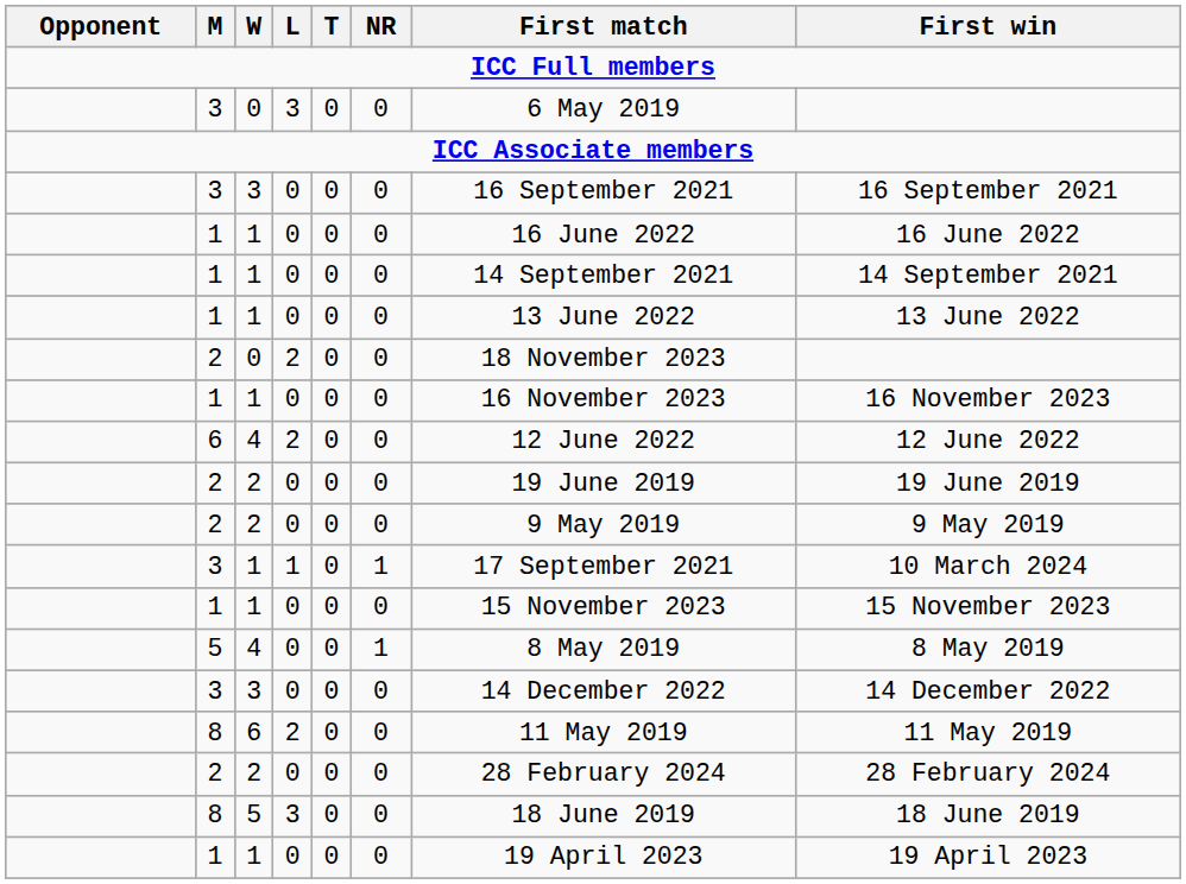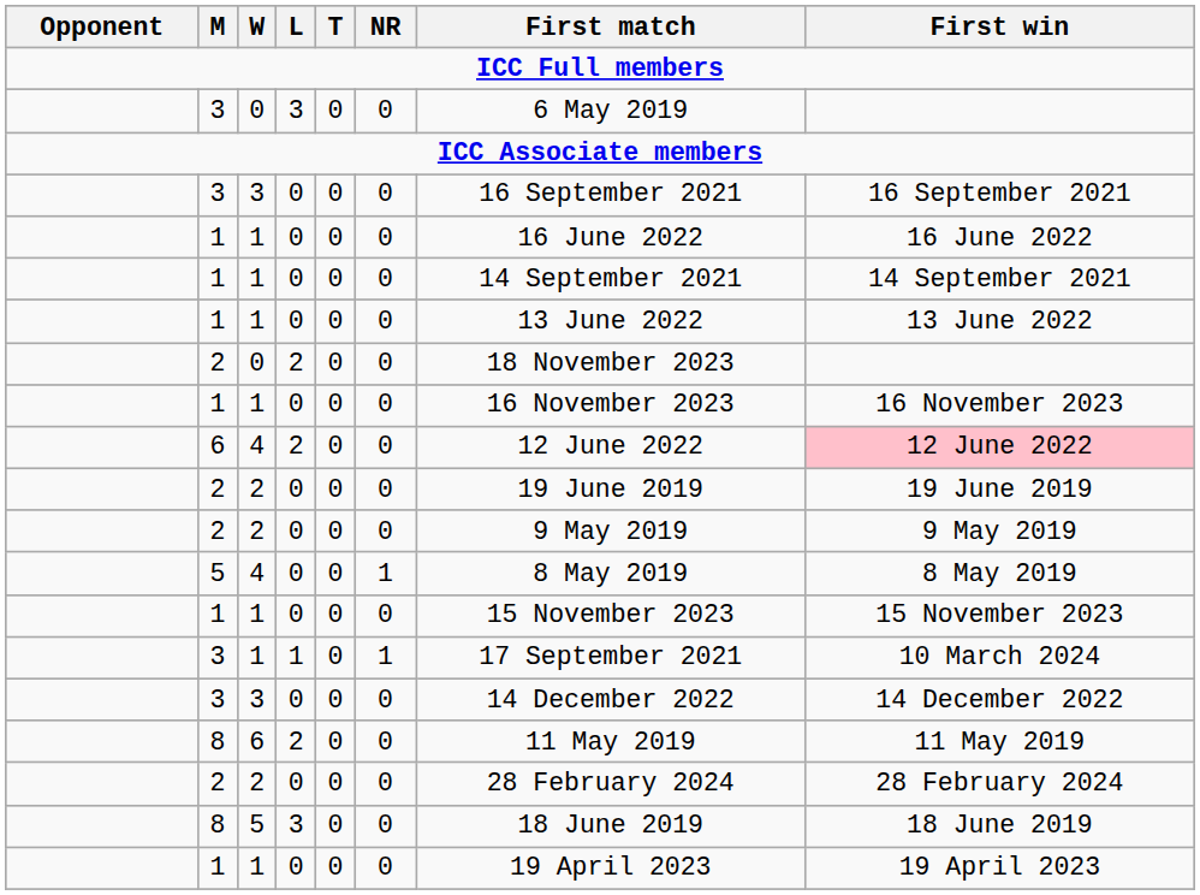6 / 4 | First win: no background -> pink background
rows swapped: 3 / 1 <-> 5 / 4
